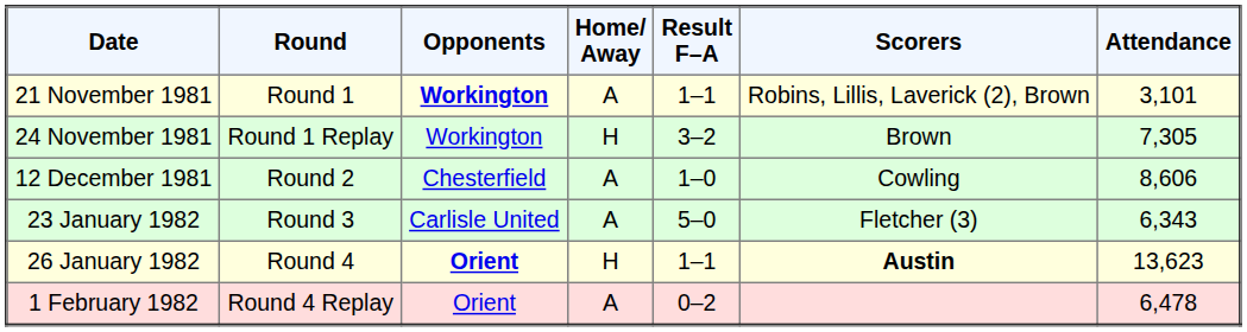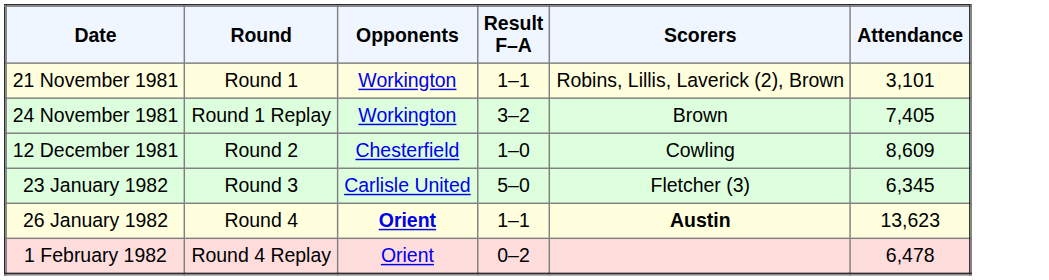- column: Home/ Away | A | H | A | A | H | A
21 November 1981 | Opponents: bold -> normal
24 November 1981 | Attendance: 7,305 -> 7,405
12 December 1981 | Attendance: 8,606 -> 8,609
23 January 1982 | Attendance: 6,343 -> 6,345
